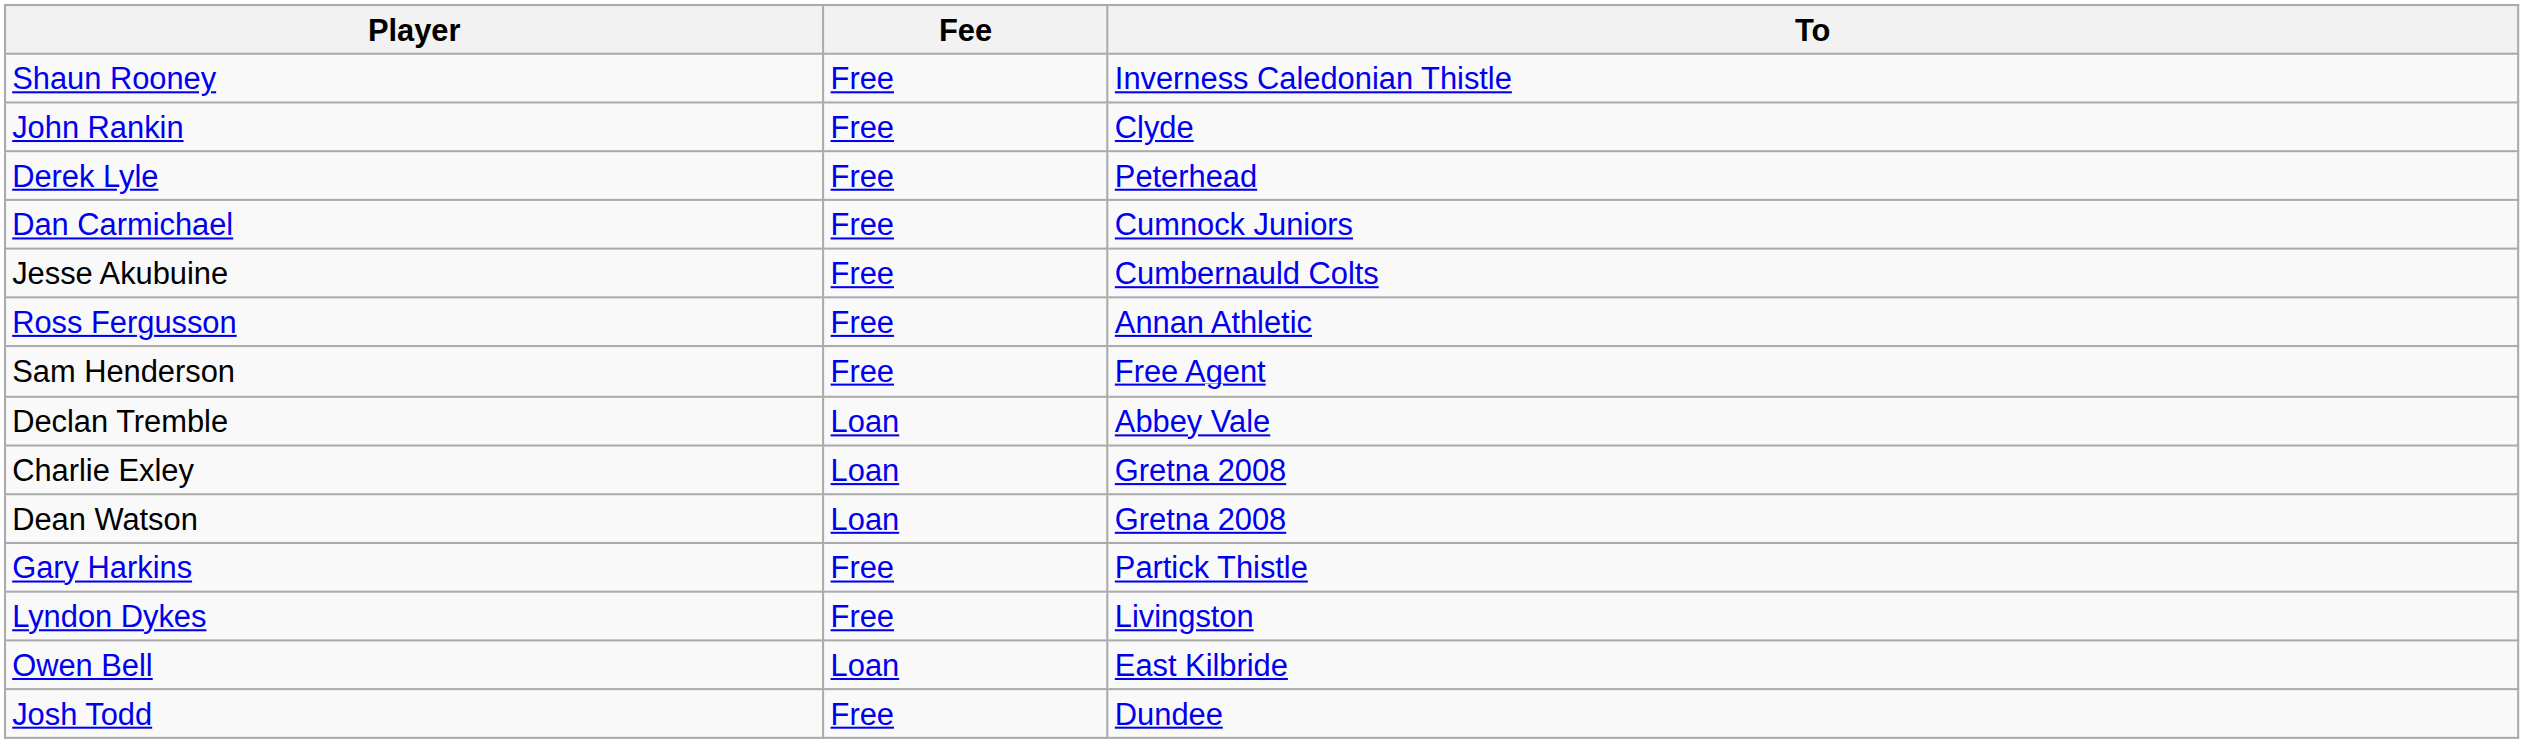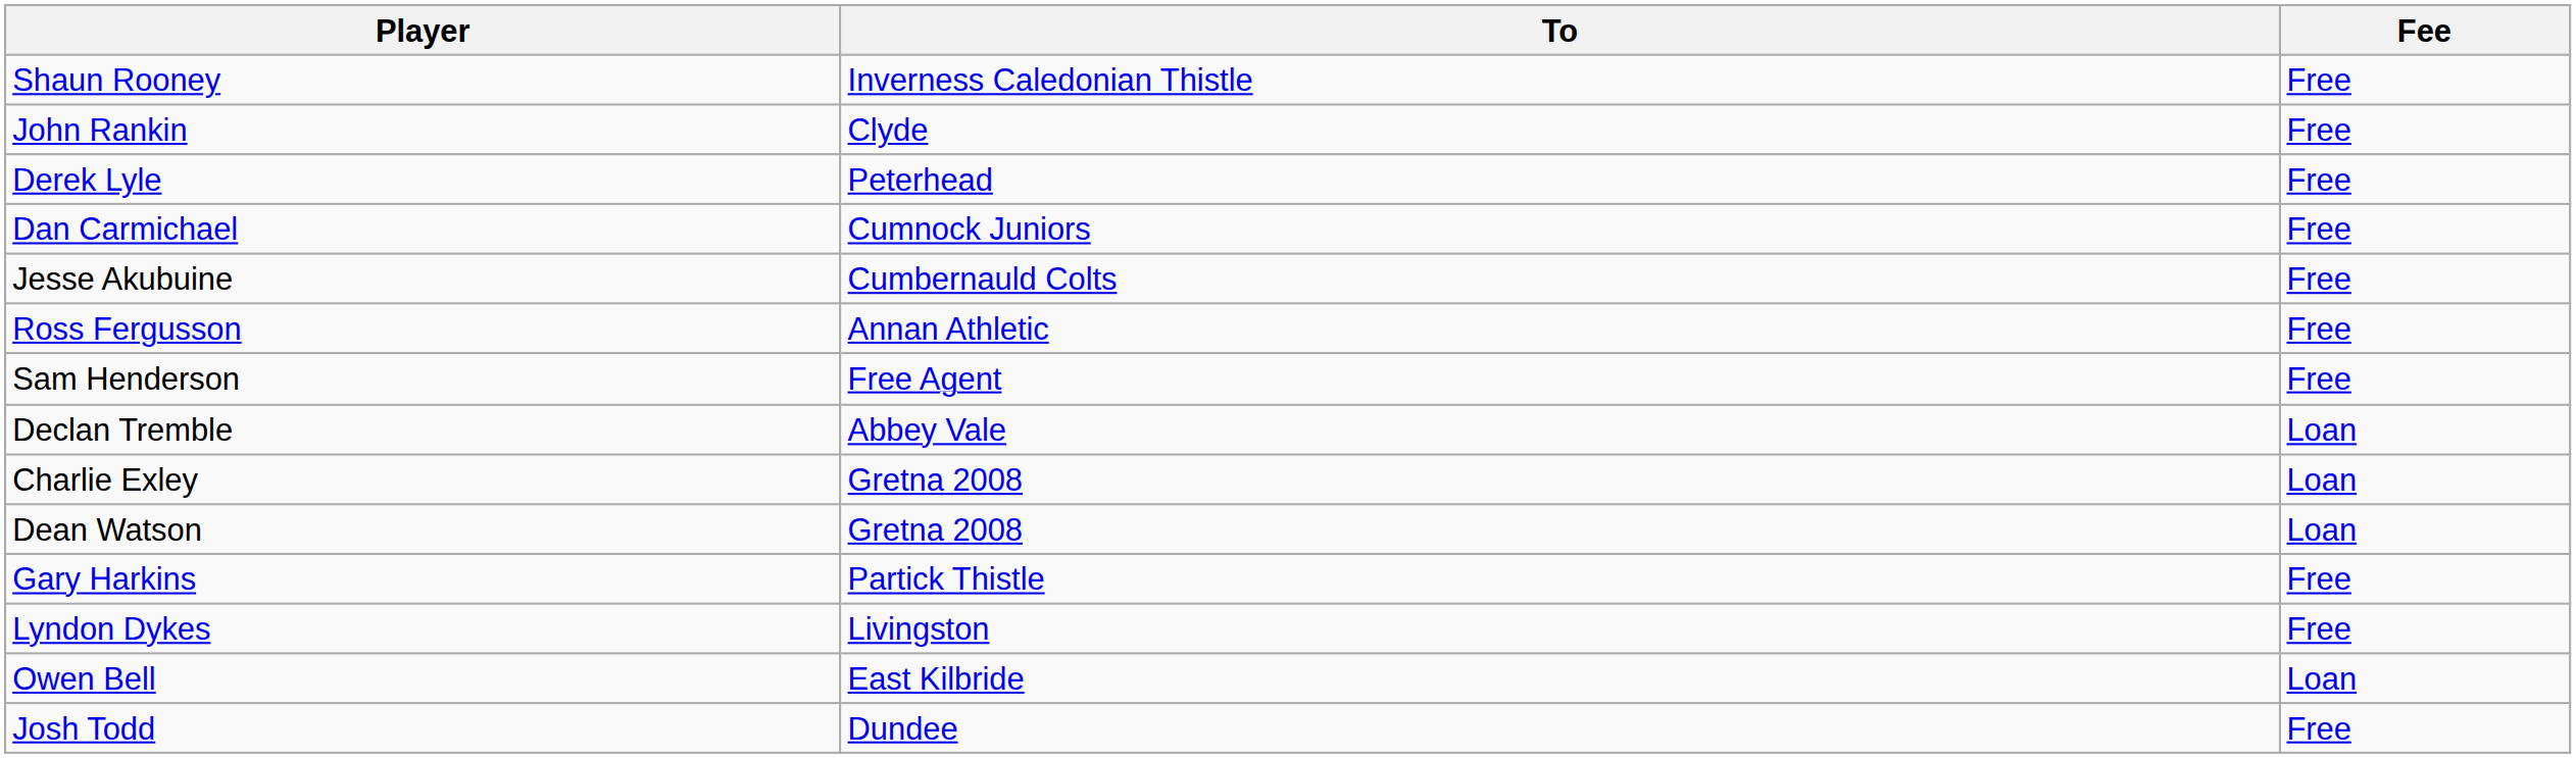columns swapped: To <-> Fee
